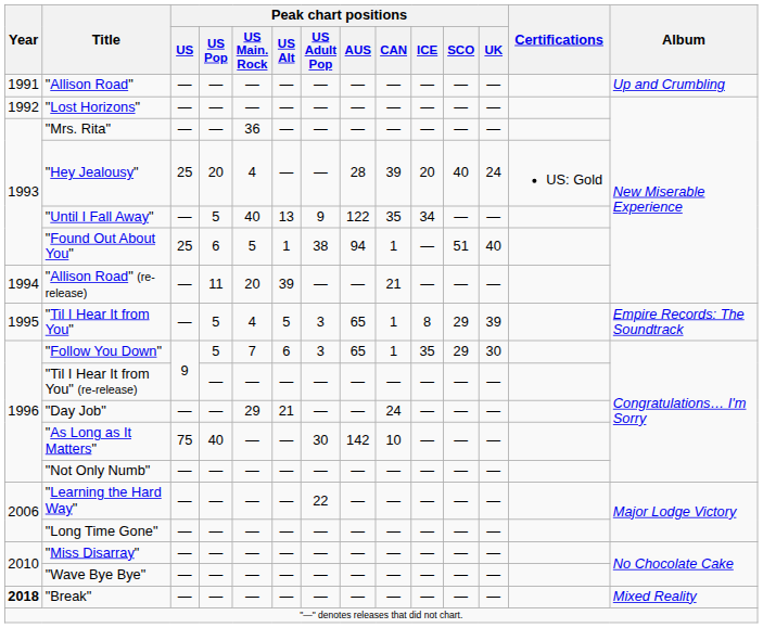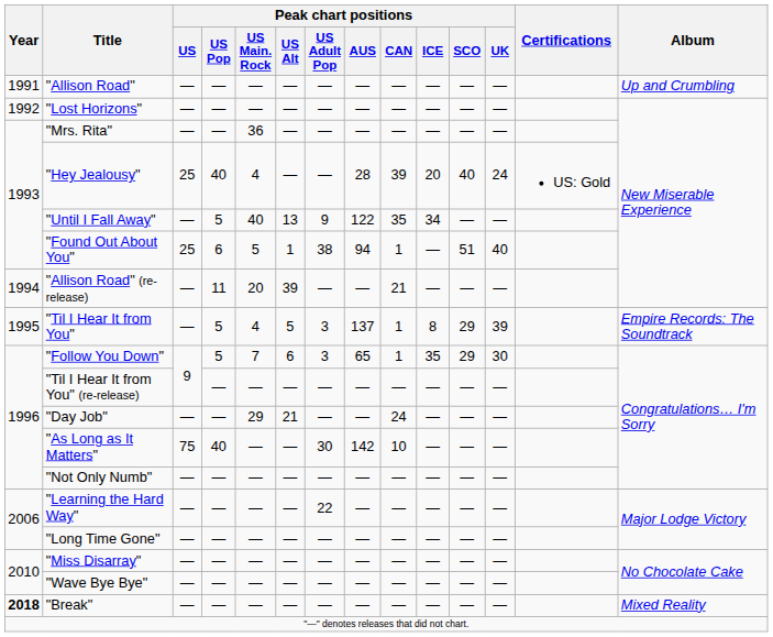"Hey Jealousy" | Peak chart positions / US Pop: 20 -> 40
"Til I Hear It from You" | Peak chart positions / AUS: 65 -> 137
